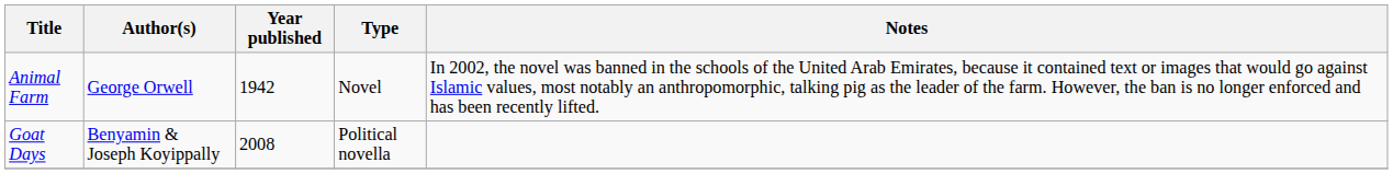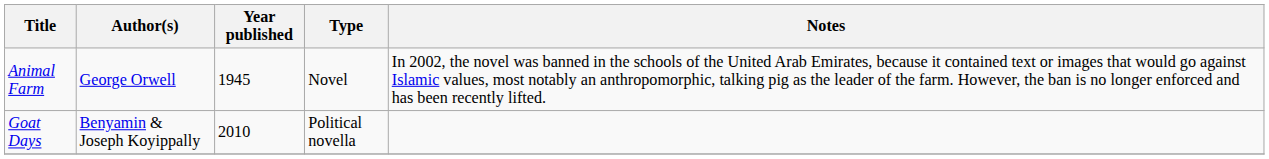Animal Farm | Year published: 1942 -> 1945
Goat Days | Year published: 2008 -> 2010
